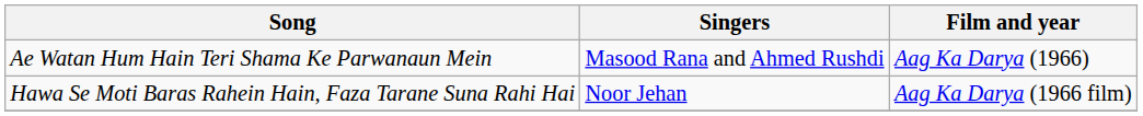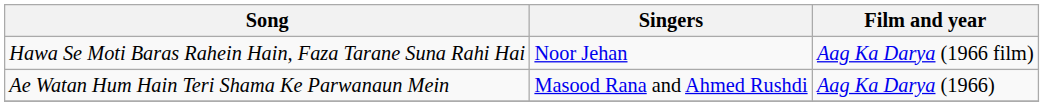rows swapped: Ae Watan Hum Hain Teri Shama Ke Parwanaun Mein <-> Hawa Se Moti Baras Rahein Hain, Faza Tarane Suna Rahi Hai
